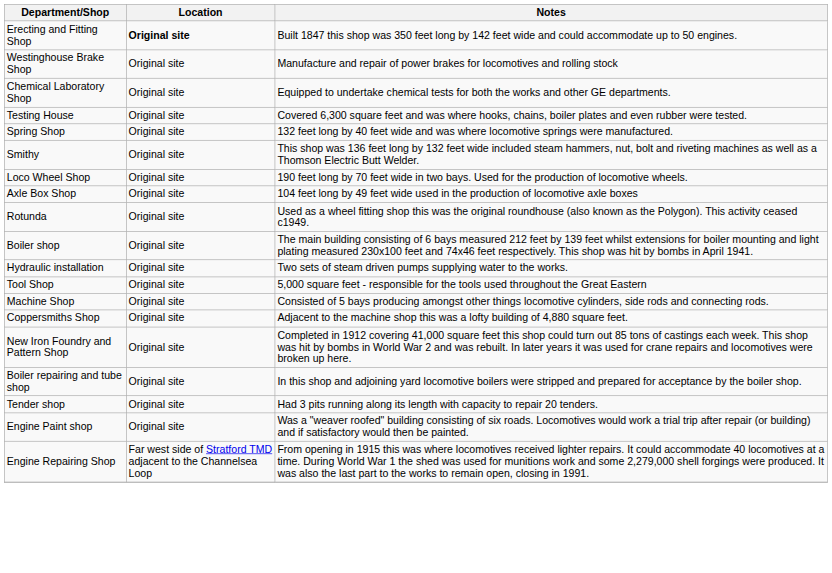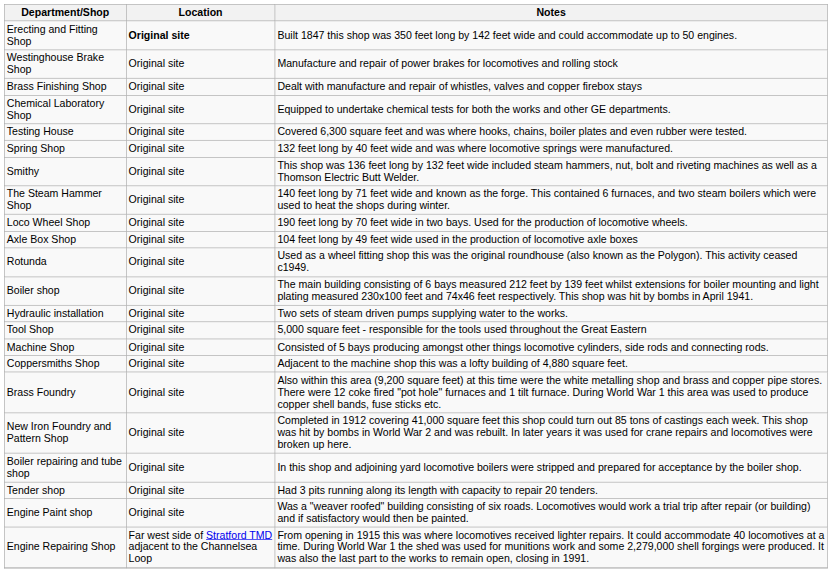+ row: Brass Finishing Shop | Original site | Dealt with manufacture and repair of whistles, valves and copper firebox stays
+ row: The Steam Hammer Shop | Original site | 140 feet long by 71 feet wide and known as the forge. This contained 6 furnaces, and two steam boilers which were used to heat the shops during winter.
+ row: Brass Foundry | Original site | Also within this area (9,200 square feet) at this time were the white metalling shop and brass and copper pipe stores. There were 12 coke fired "pot hole" furnaces and 1 tilt furnace. During World War 1 this area was used to produce copper shell bands, fuse sticks etc.
